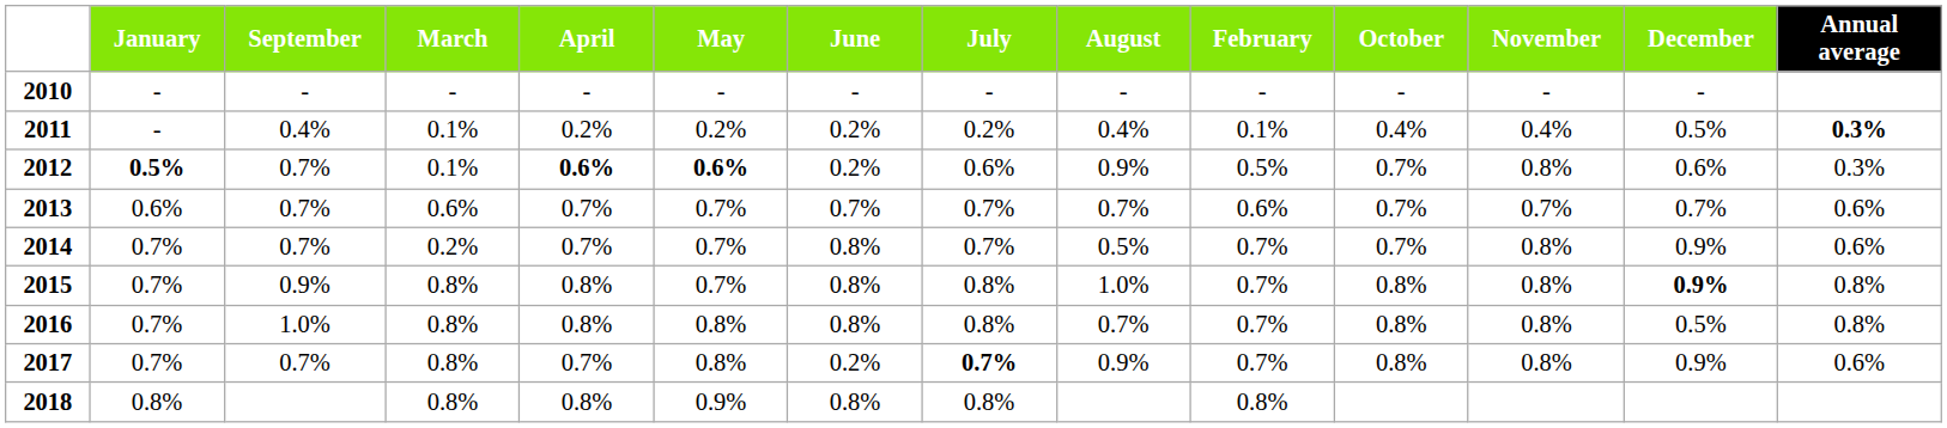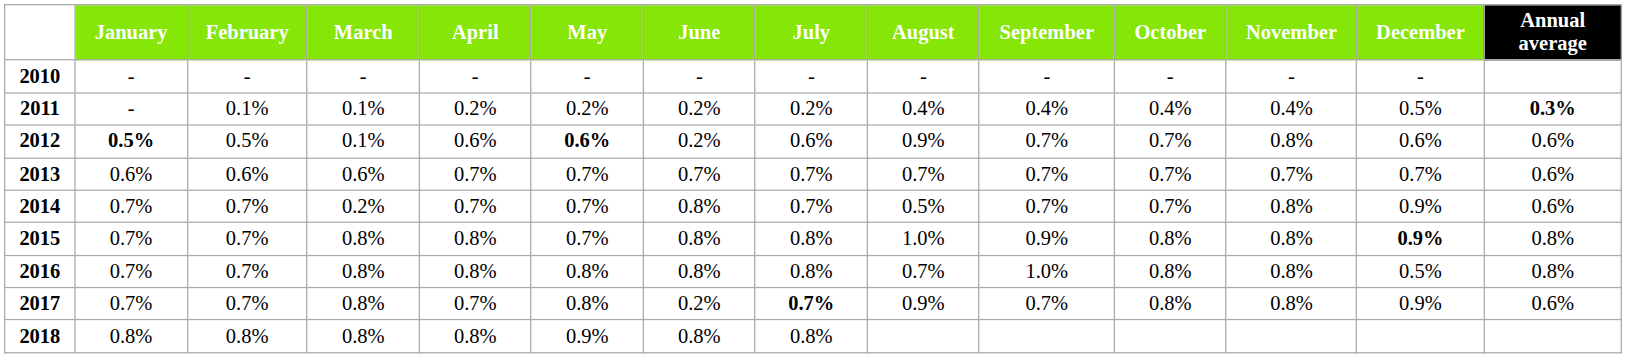columns swapped: February <-> September
2012 | April: bold -> normal
2012 | Annual average: 0.3% -> 0.6%
